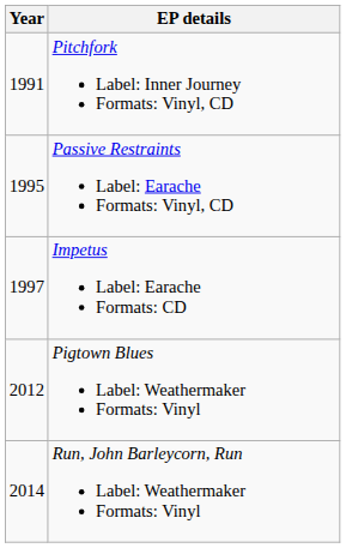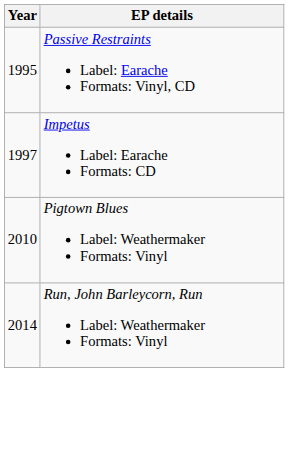- row: 1991 | Pitchfork Label: Inner Journey Formats: Vinyl, CD
Pigtown Blues Label: Weathermaker Formats: Vinyl | Year: 2012 -> 2010
